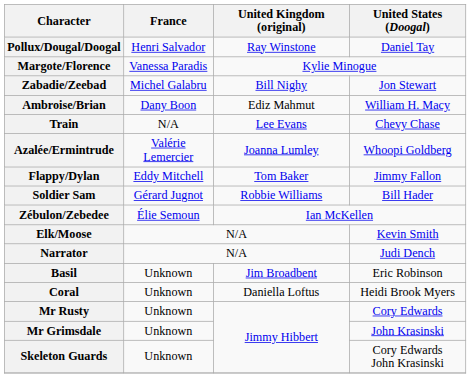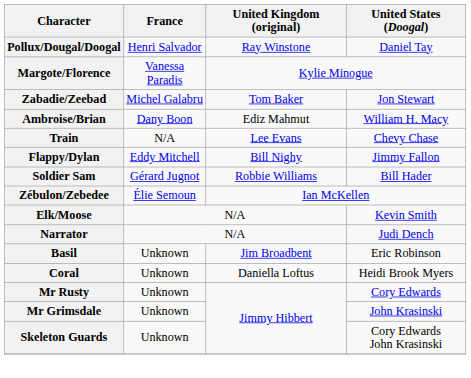Zabadie/Zeebad | United Kingdom (original): Bill Nighy -> Tom Baker
- row: Azalée/Ermintrude | Valérie Lemercier | Joanna Lumley | Whoopi Goldberg
Flappy/Dylan | United Kingdom (original): Tom Baker -> Bill Nighy
